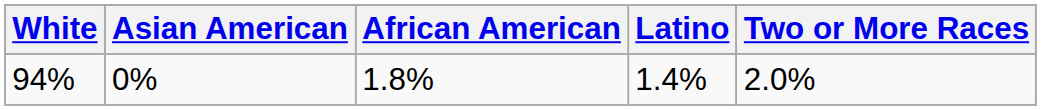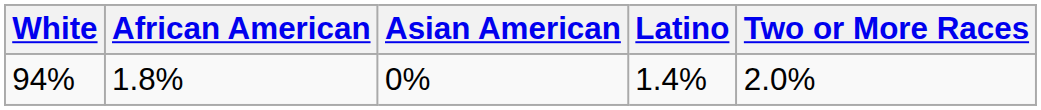columns swapped: African American <-> Asian American
